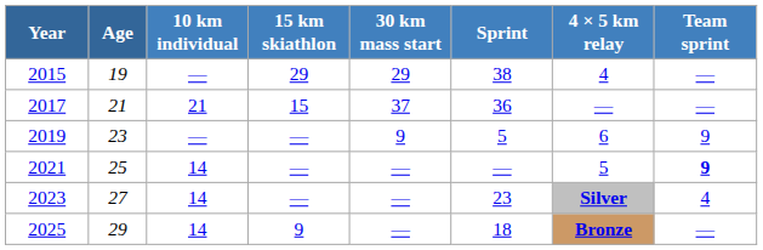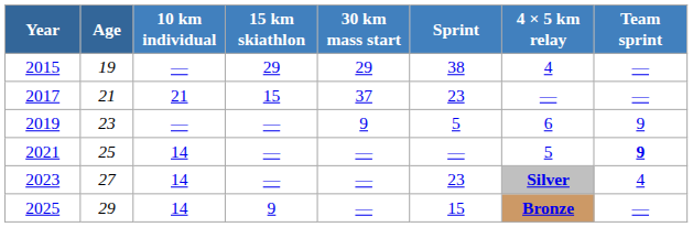2017 | Sprint: 36 -> 23
2025 | Sprint: 18 -> 15
